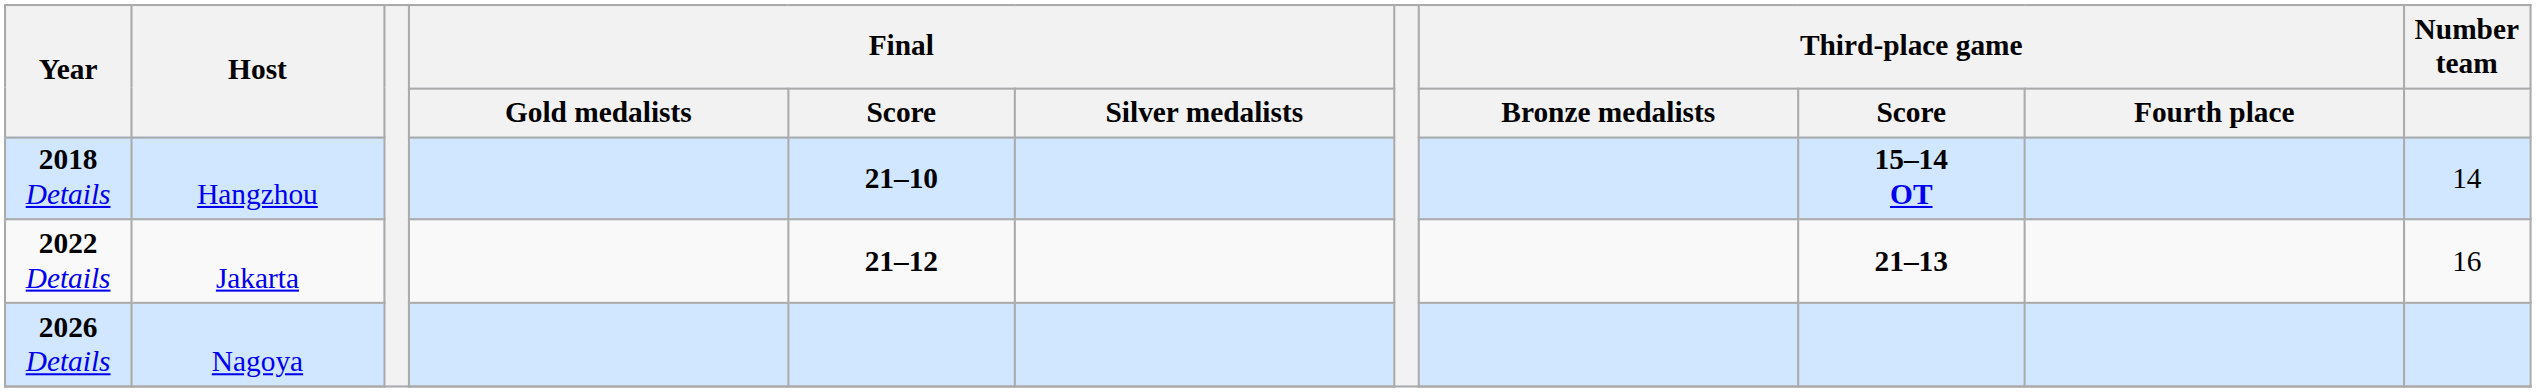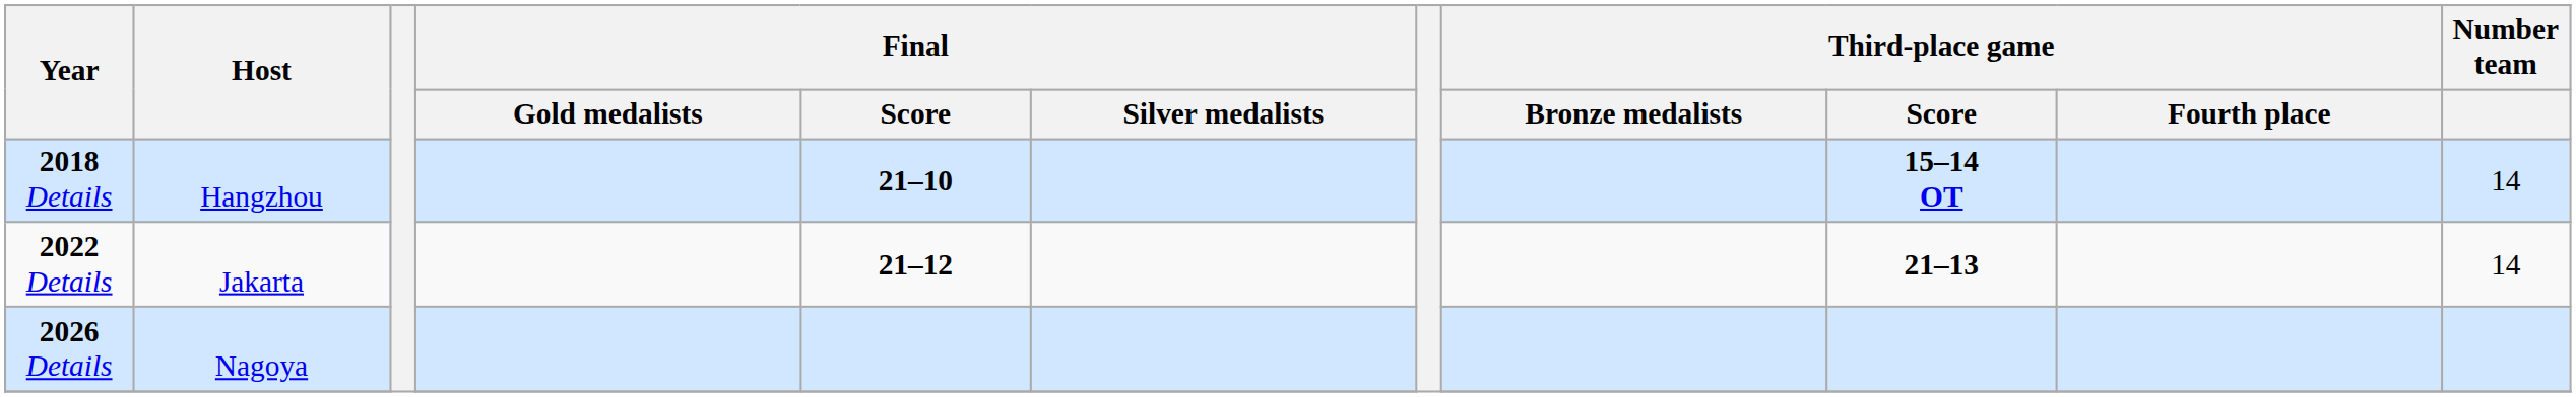2022 Details | Number team: 16 -> 14
